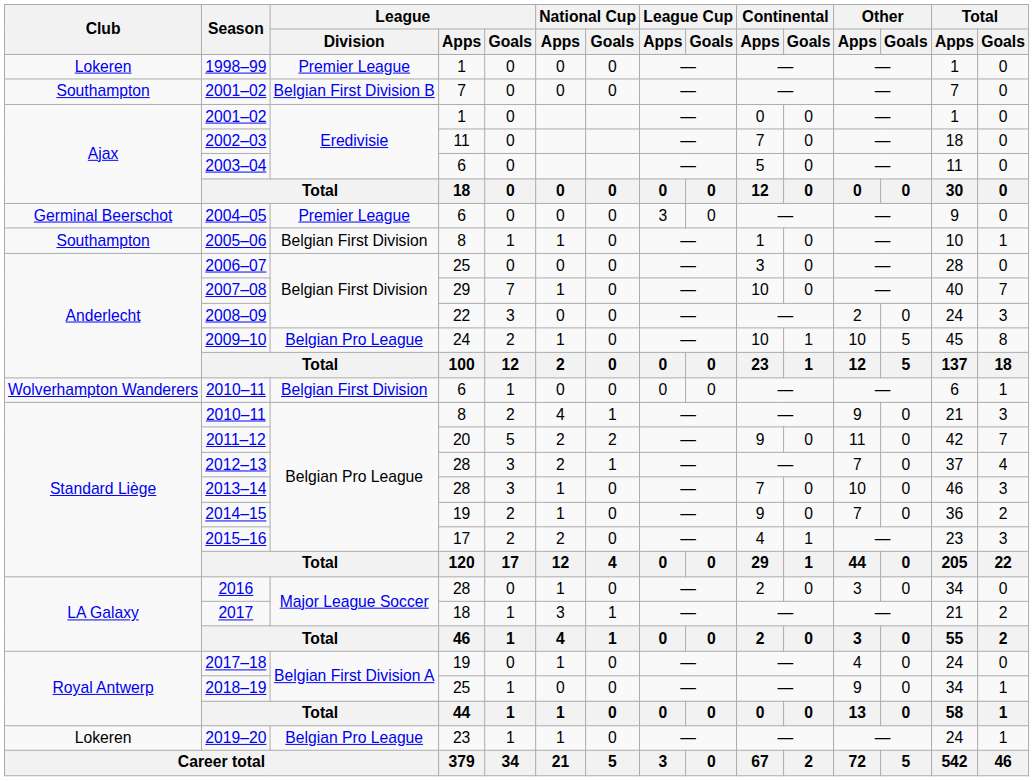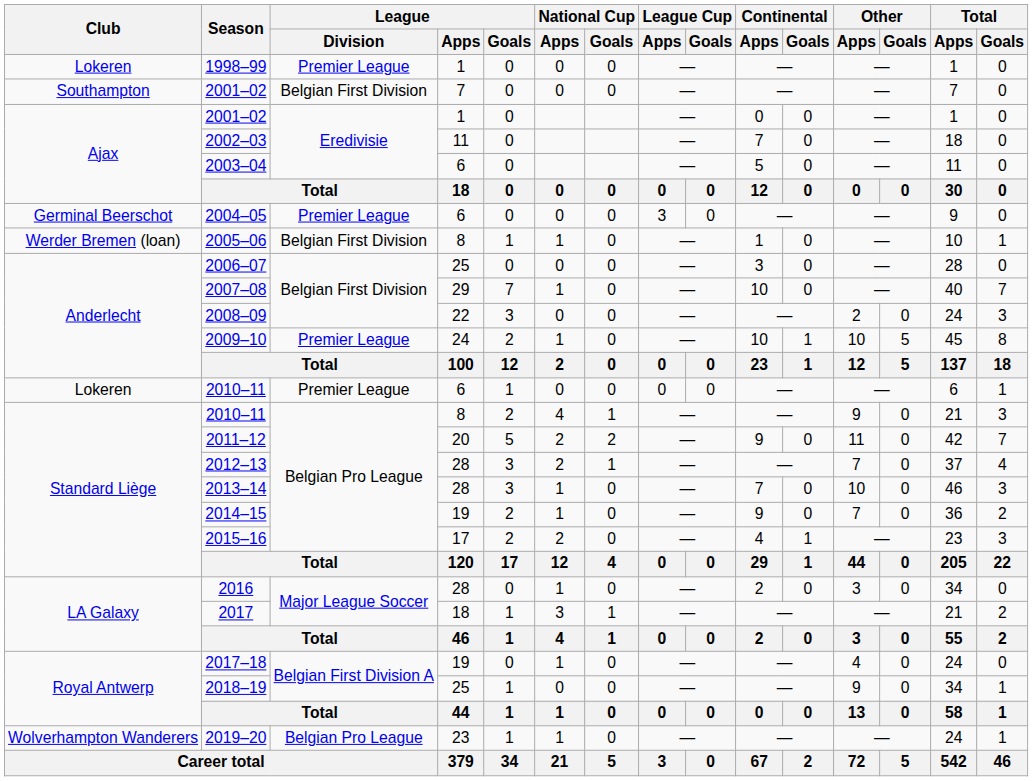2001–02 / 7 | League / Division: Belgian First Division B -> Belgian First Division
2005–06 | Club: Southampton -> Werder Bremen (loan)
2009–10 | League / Division: Belgian Pro League -> Premier League
2010–11 / 6 | Club: Wolverhampton Wanderers -> Lokeren
2010–11 / 6 | League / Division: Belgian First Division -> Premier League
2019–20 | Club: Lokeren -> Wolverhampton Wanderers
